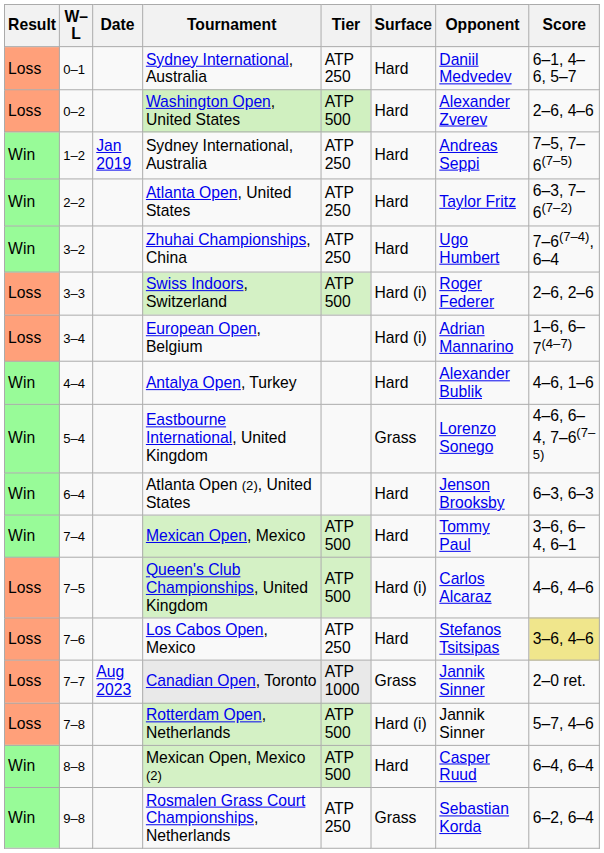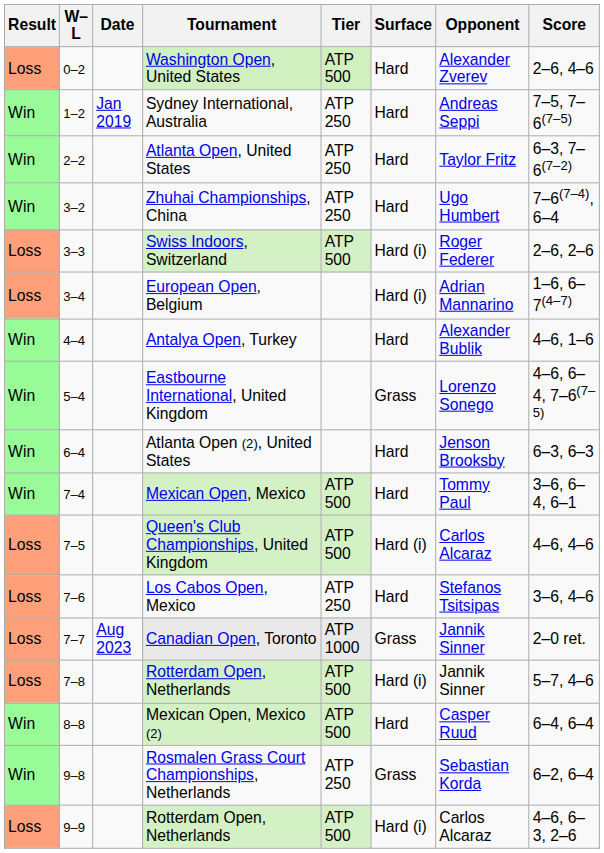- row: Loss | 0–1 | Sydney International, Australia | ATP 250 | Hard | Daniil Medvedev | 6–1, 4–6, 5–7
7–6 | Score: khaki background -> no background
+ row: Loss | 9–9 | Rotterdam Open, Netherlands | ATP 500 | Hard (i) | Carlos Alcaraz | 4–6, 6–3, 2–6
